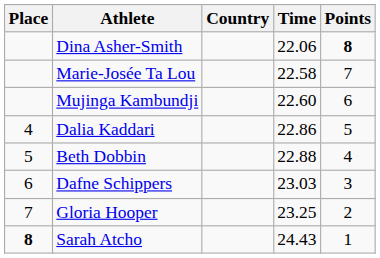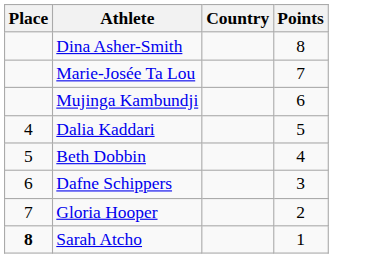- column: Time | 22.06 | 22.58 | 22.60 | 22.86 | 22.88 | 23.03 | 23.25 | 24.43
Dina Asher-Smith | Points: bold -> normal
